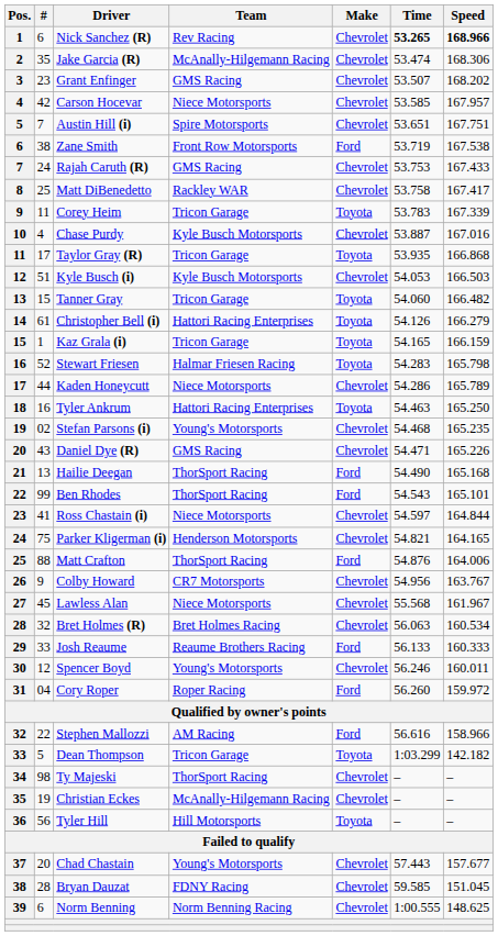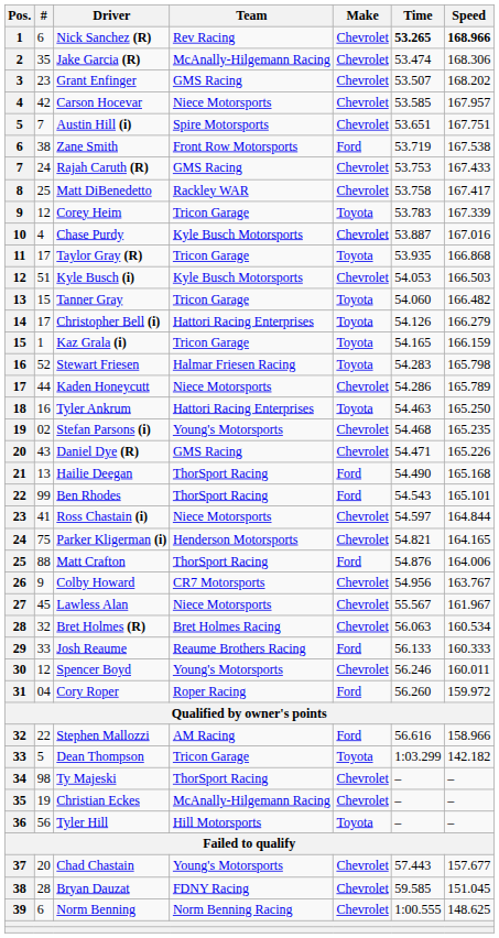Corey Heim | #: 11 -> 12
Christopher Bell (i) | #: 61 -> 17
Lawless Alan | Time: 55.568 -> 55.567
